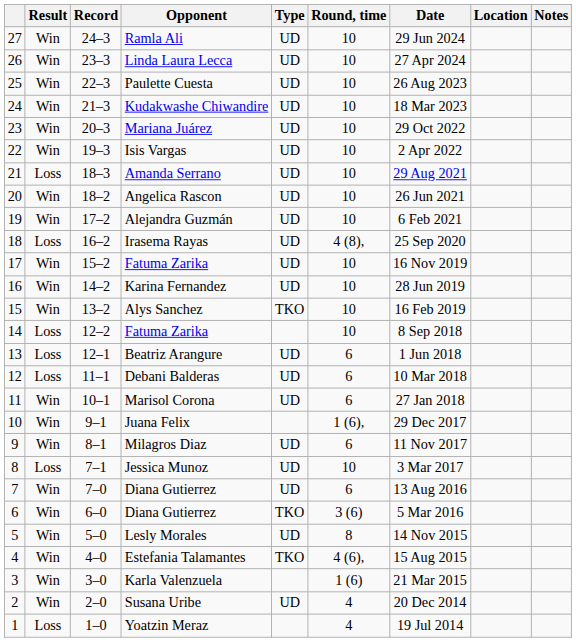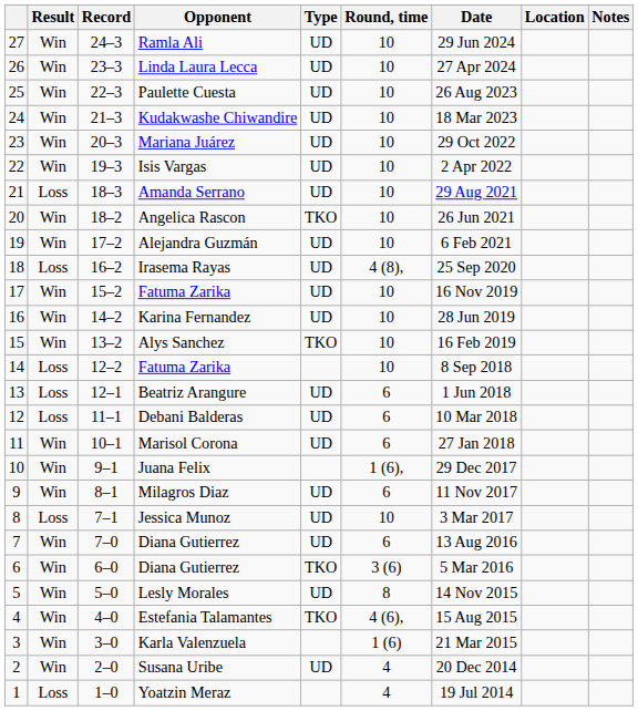Angelica Rascon | Type: UD -> TKO
